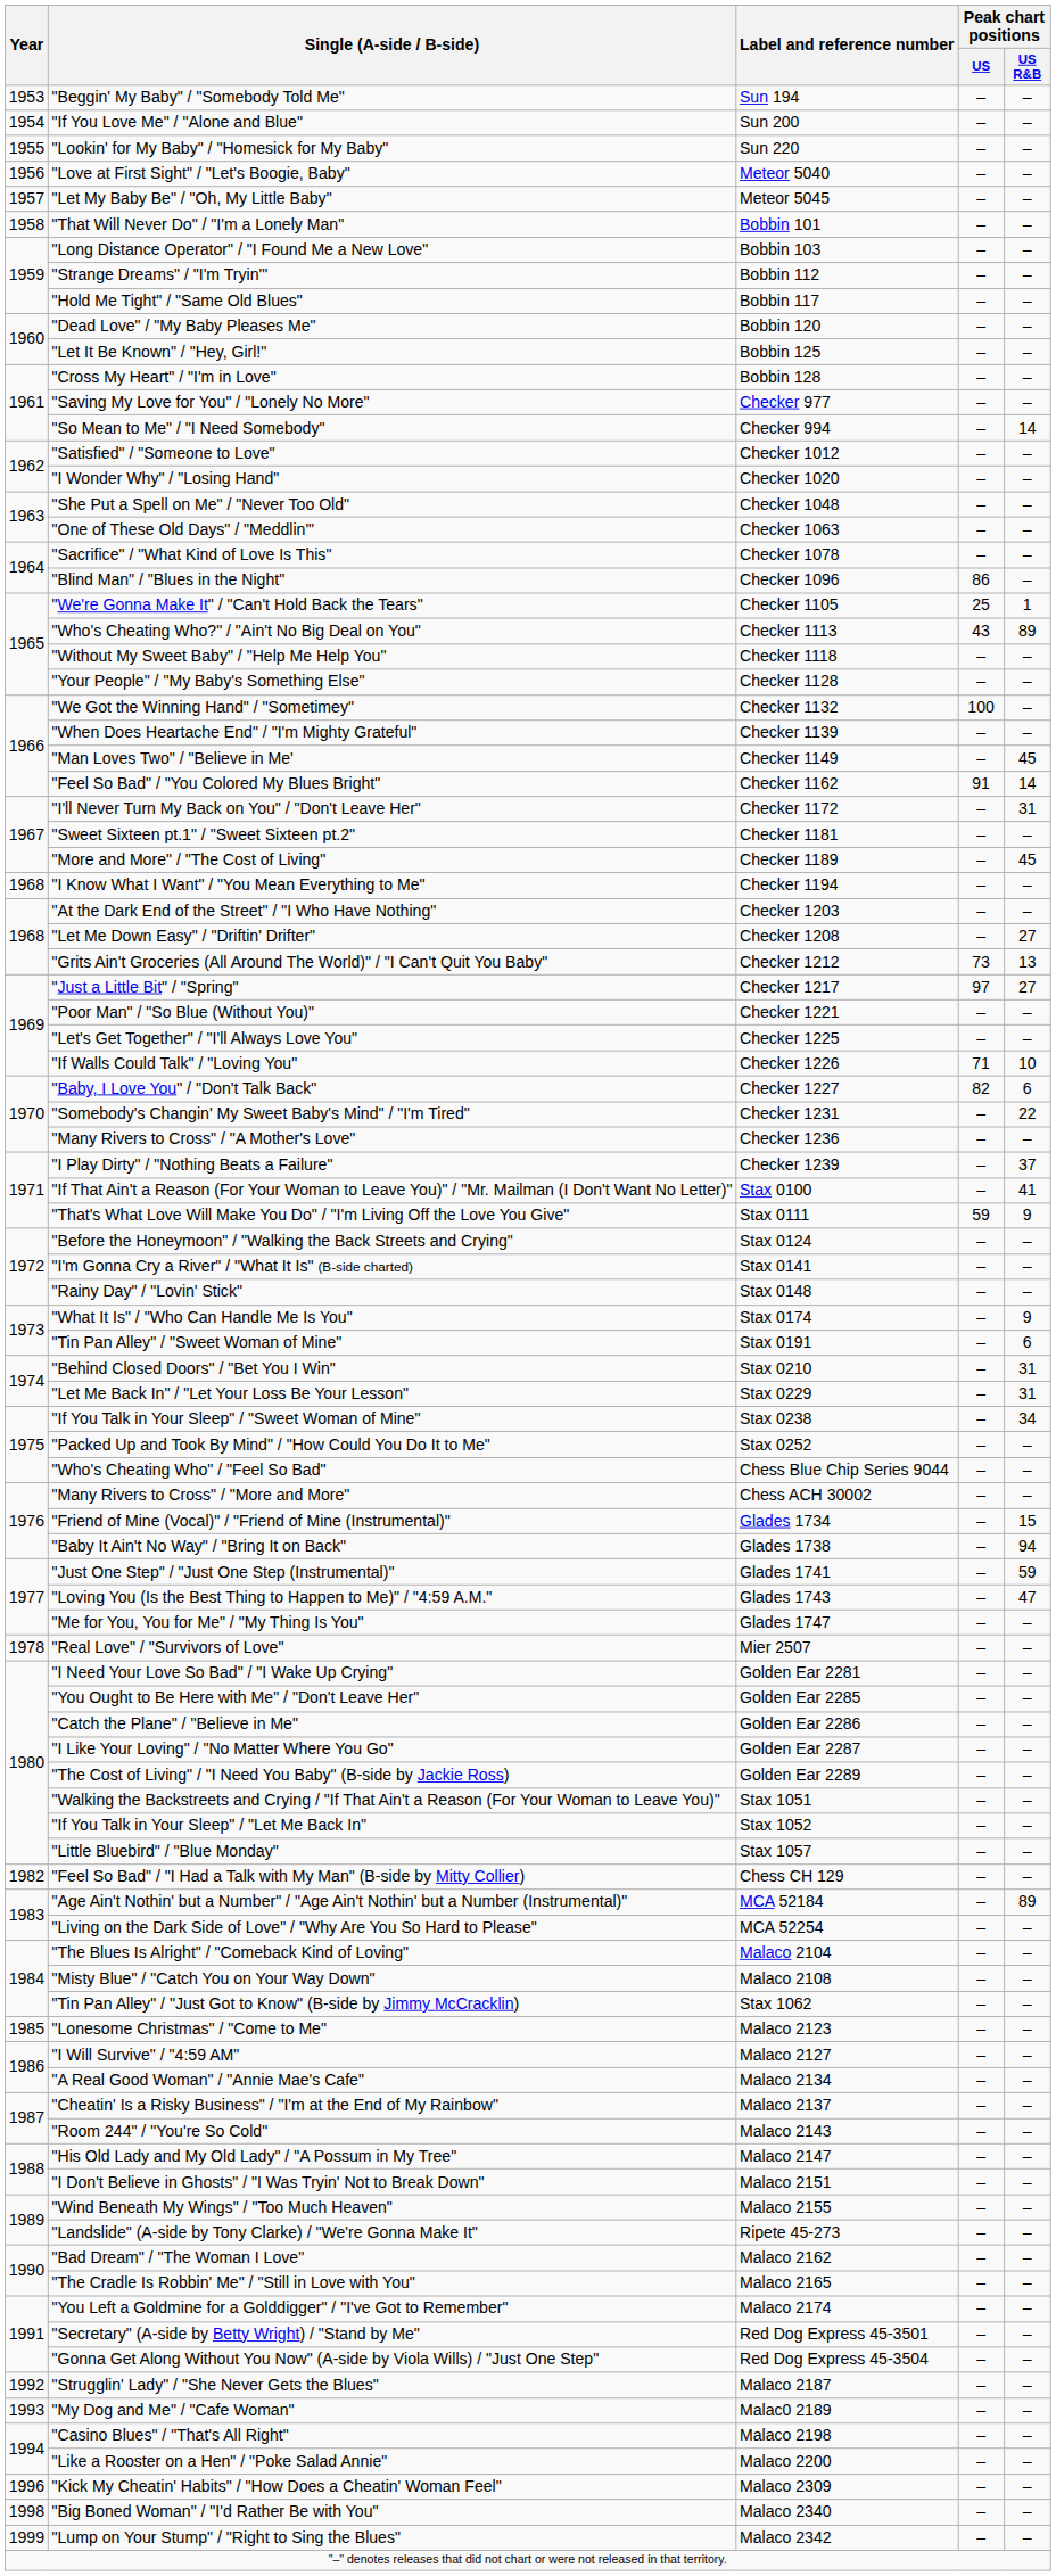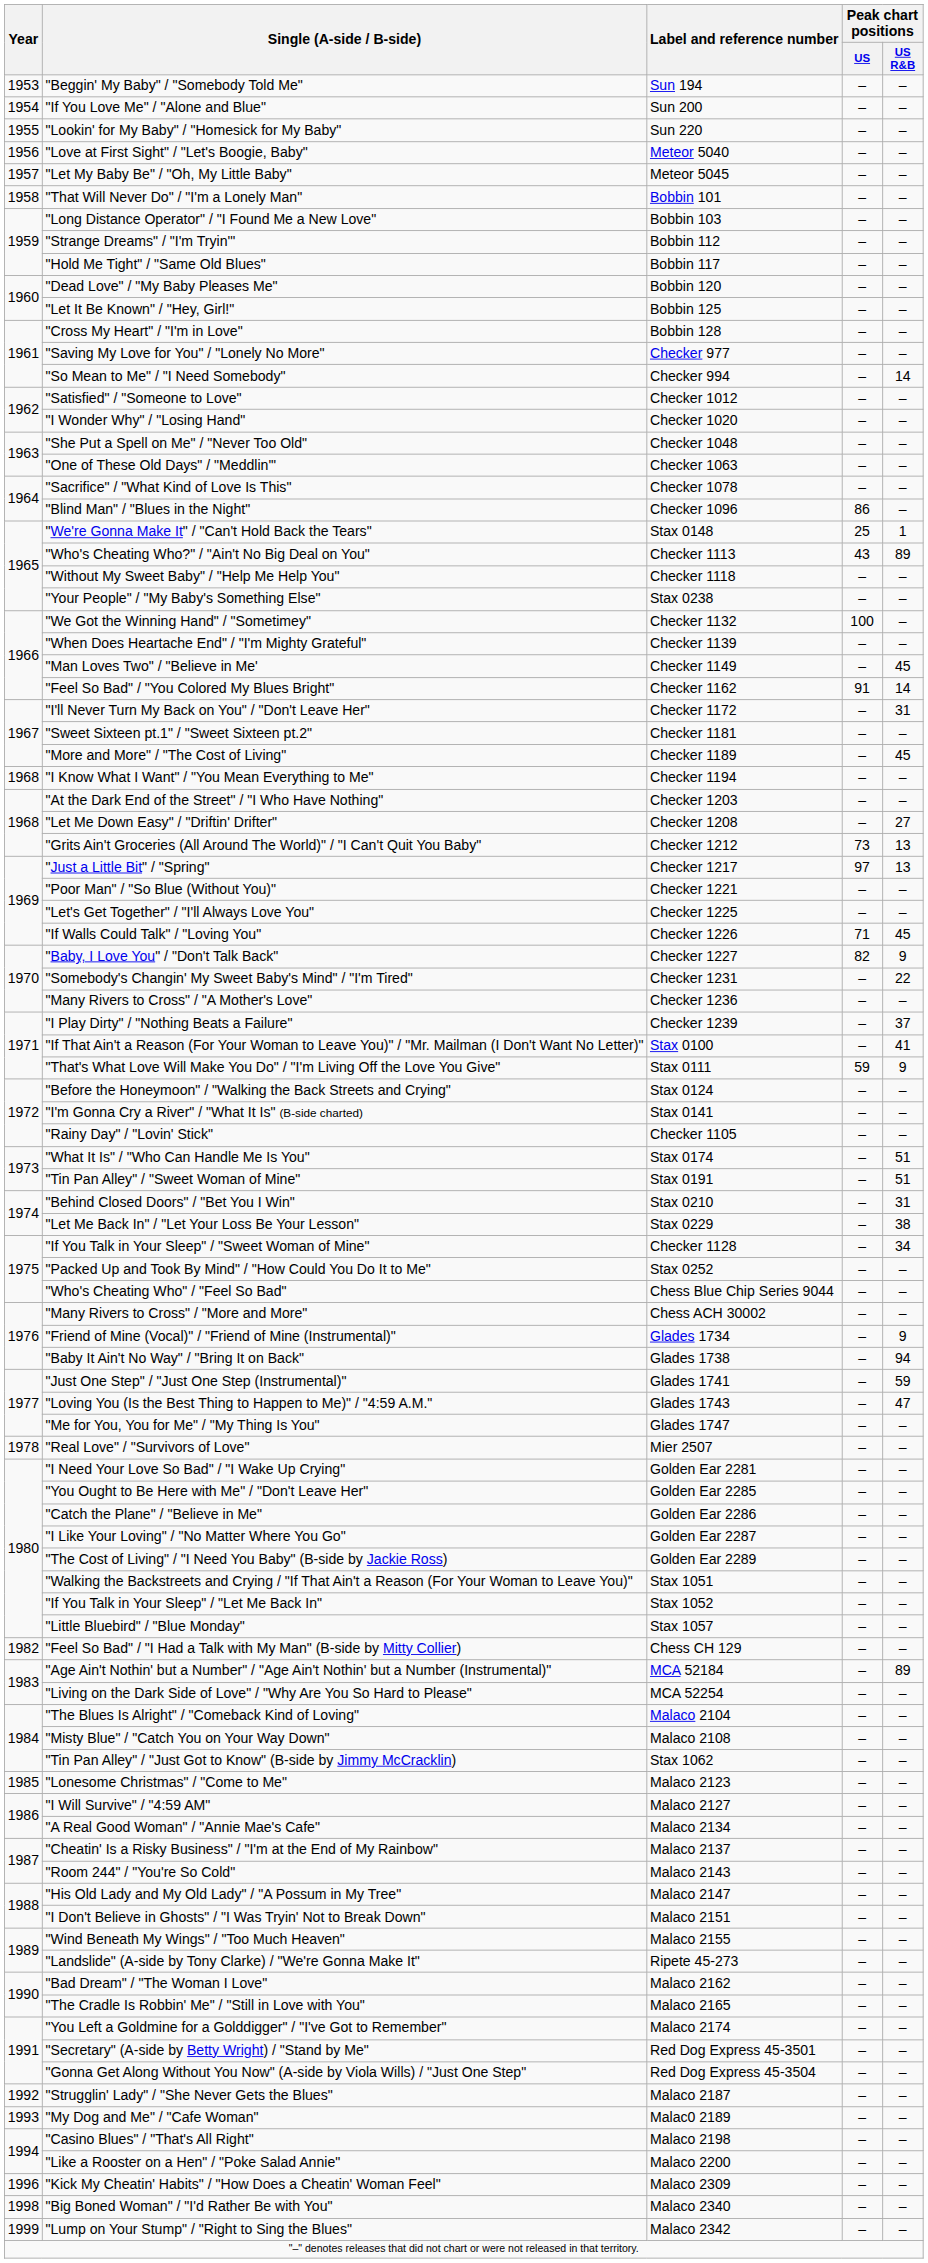"We're Gonna Make It" / "Can't Hold Back the Tears" | Label and reference number: Checker 1105 -> Stax 0148
"Your People" / "My Baby's Something Else" | Label and reference number: Checker 1128 -> Stax 0238
"Just a Little Bit" / "Spring" | Peak chart positions / US R&B: 27 -> 13
"If Walls Could Talk" / "Loving You" | Peak chart positions / US R&B: 10 -> 45
"Baby, I Love You" / "Don't Talk Back" | Peak chart positions / US R&B: 6 -> 9
"Rainy Day" / "Lovin' Stick" | Label and reference number: Stax 0148 -> Checker 1105
"What It Is" / "Who Can Handle Me Is You" | Peak chart positions / US R&B: 9 -> 51
"Tin Pan Alley" / "Sweet Woman of Mine" | Peak chart positions / US R&B: 6 -> 51
"Let Me Back In" / "Let Your Loss Be Your Lesson" | Peak chart positions / US R&B: 31 -> 38
"If You Talk in Your Sleep" / "Sweet Woman of Mine" | Label and reference number: Stax 0238 -> Checker 1128
"Friend of Mine (Vocal)" / "Friend of Mine (Instrumental)" | Peak chart positions / US R&B: 15 -> 9
